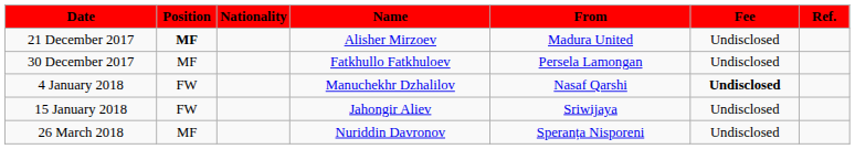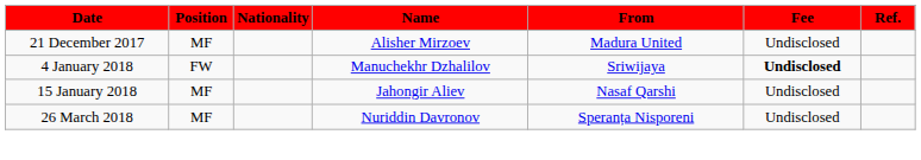21 December 2017 | Position: bold -> normal
- row: 30 December 2017 | MF | Fatkhullo Fatkhuloev | Persela Lamongan | Undisclosed
4 January 2018 | From: Nasaf Qarshi -> Sriwijaya
15 January 2018 | Position: FW -> MF
15 January 2018 | From: Sriwijaya -> Nasaf Qarshi
